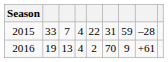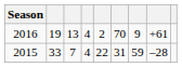rows swapped: 2016 <-> 2015
